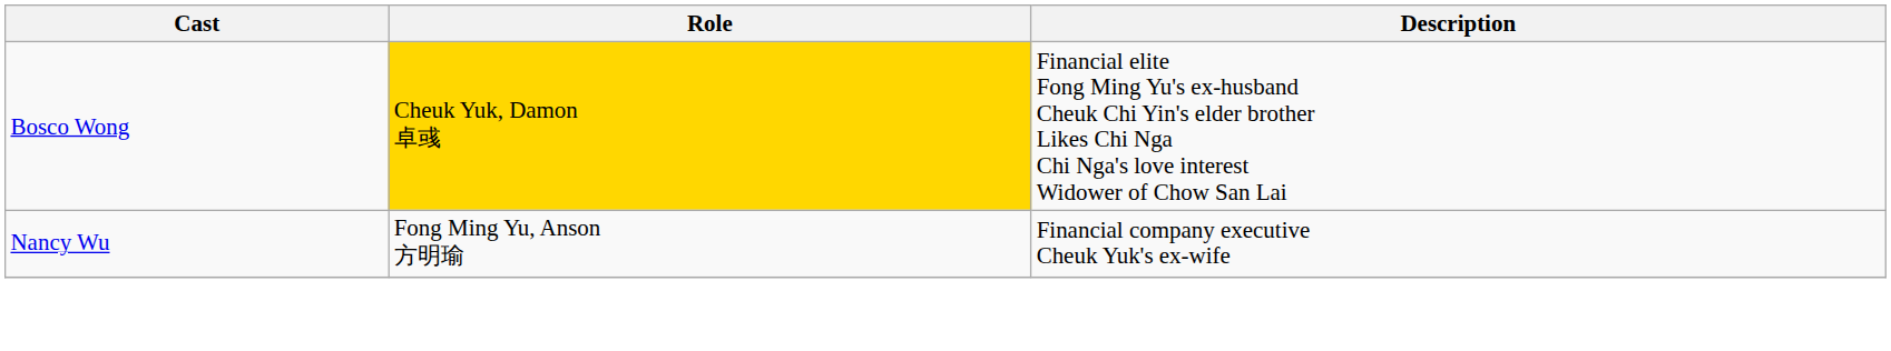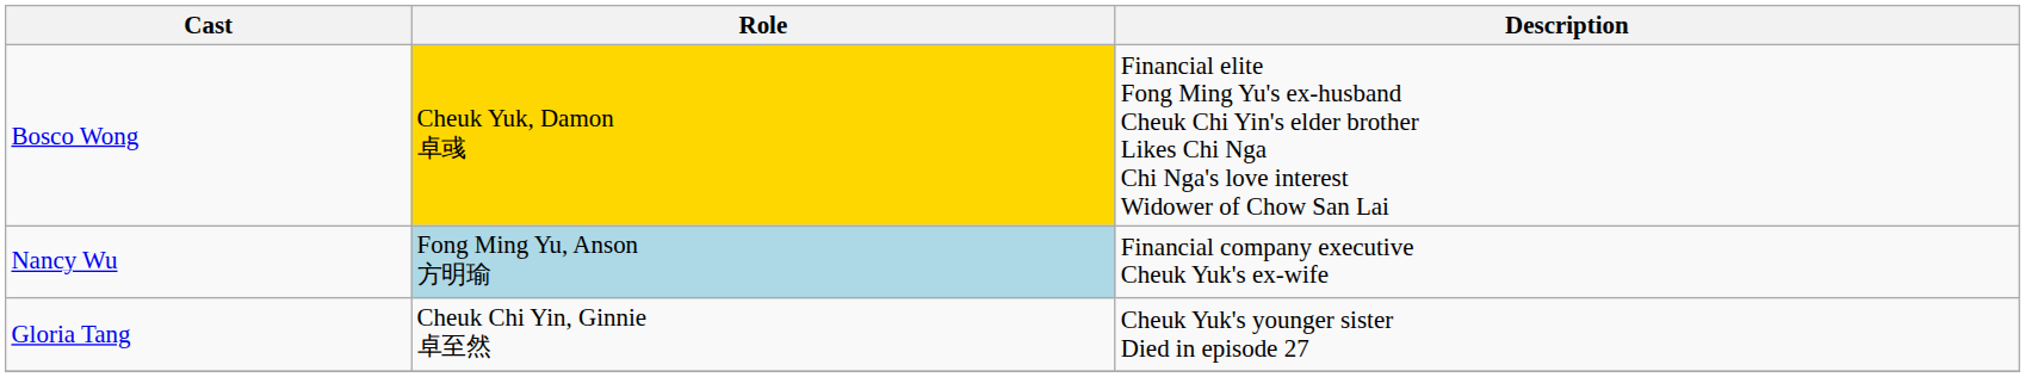Nancy Wu | Role: no background -> lightblue background
+ row: Gloria Tang | Cheuk Chi Yin, Ginnie 卓至然 | Cheuk Yuk's younger sister Died in episode 27
